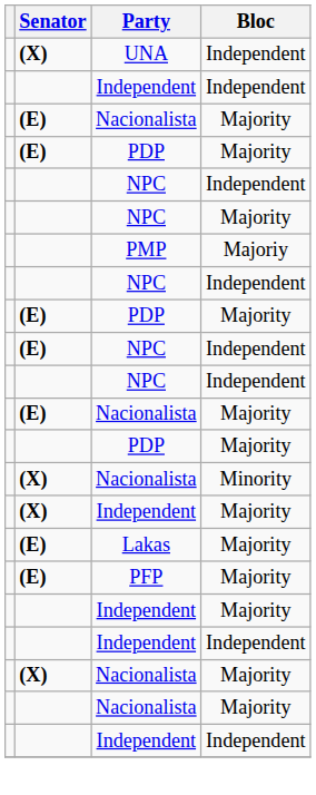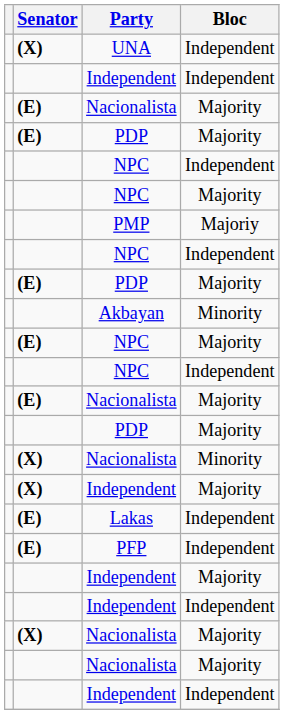+ row: Akbayan | Minority
(E) / NPC | Bloc: Independent -> Majority
Lakas | Bloc: Majority -> Independent
PFP | Bloc: Majority -> Independent
